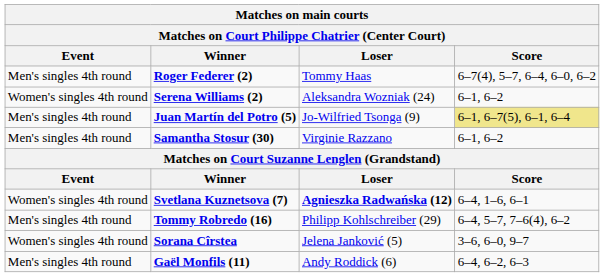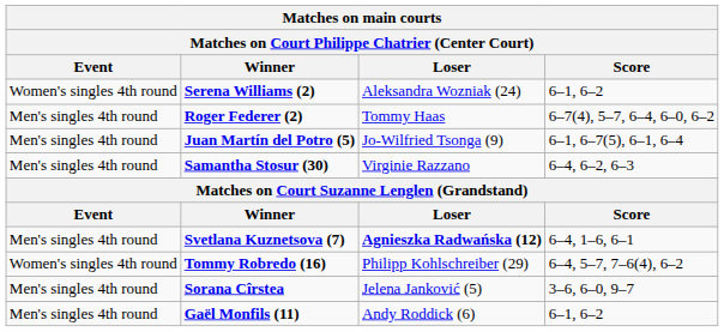rows swapped: Serena Williams (2) <-> Roger Federer (2)
Juan Martín del Potro (5) | Score: khaki background -> no background
Samantha Stosur (30) | Score: 6–1, 6–2 -> 6–4, 6–2, 6–3
Svetlana Kuznetsova (7) | Event: Women's singles 4th round -> Men's singles 4th round
Tommy Robredo (16) | Event: Men's singles 4th round -> Women's singles 4th round
Sorana Cîrstea | Event: Women's singles 4th round -> Men's singles 4th round
Gaël Monfils (11) | Score: 6–4, 6–2, 6–3 -> 6–1, 6–2
